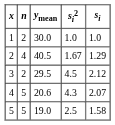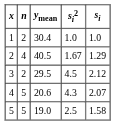1 | ymean: 30.0 -> 30.4
